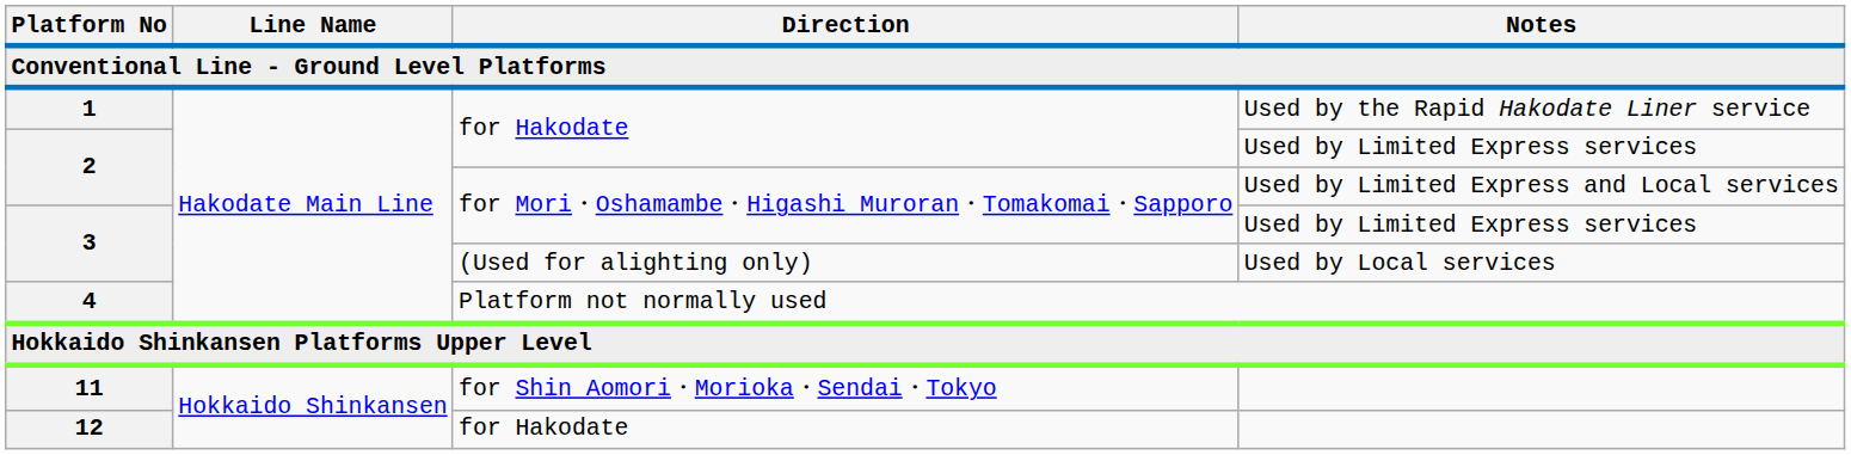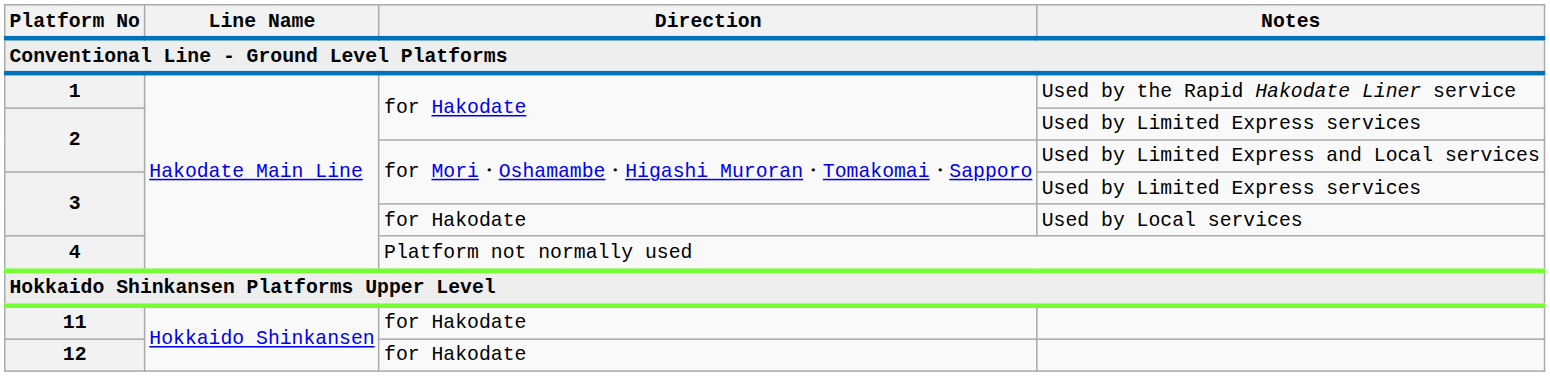3 / Used by Local services | Direction: (Used for alighting only) -> for Hakodate
11 | Direction: for Shin Aomori・Morioka・Sendai・Tokyo -> for Hakodate
